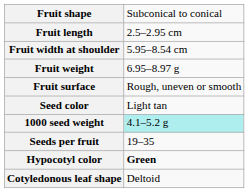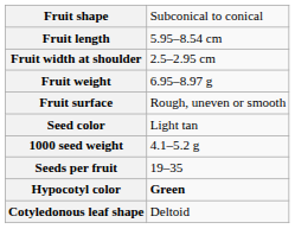Fruit length | column 2: 2.5–2.95 cm -> 5.95–8.54 cm
Fruit width at shoulder | column 2: 5.95–8.54 cm -> 2.5–2.95 cm
1000 seed weight | column 2: paleturquoise background -> no background
